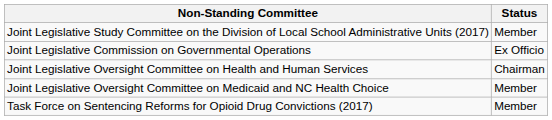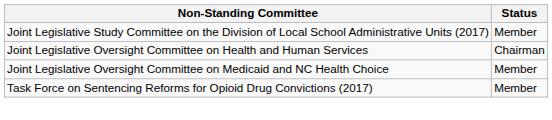- row: Joint Legislative Commission on Governmental Operations | Ex Officio
